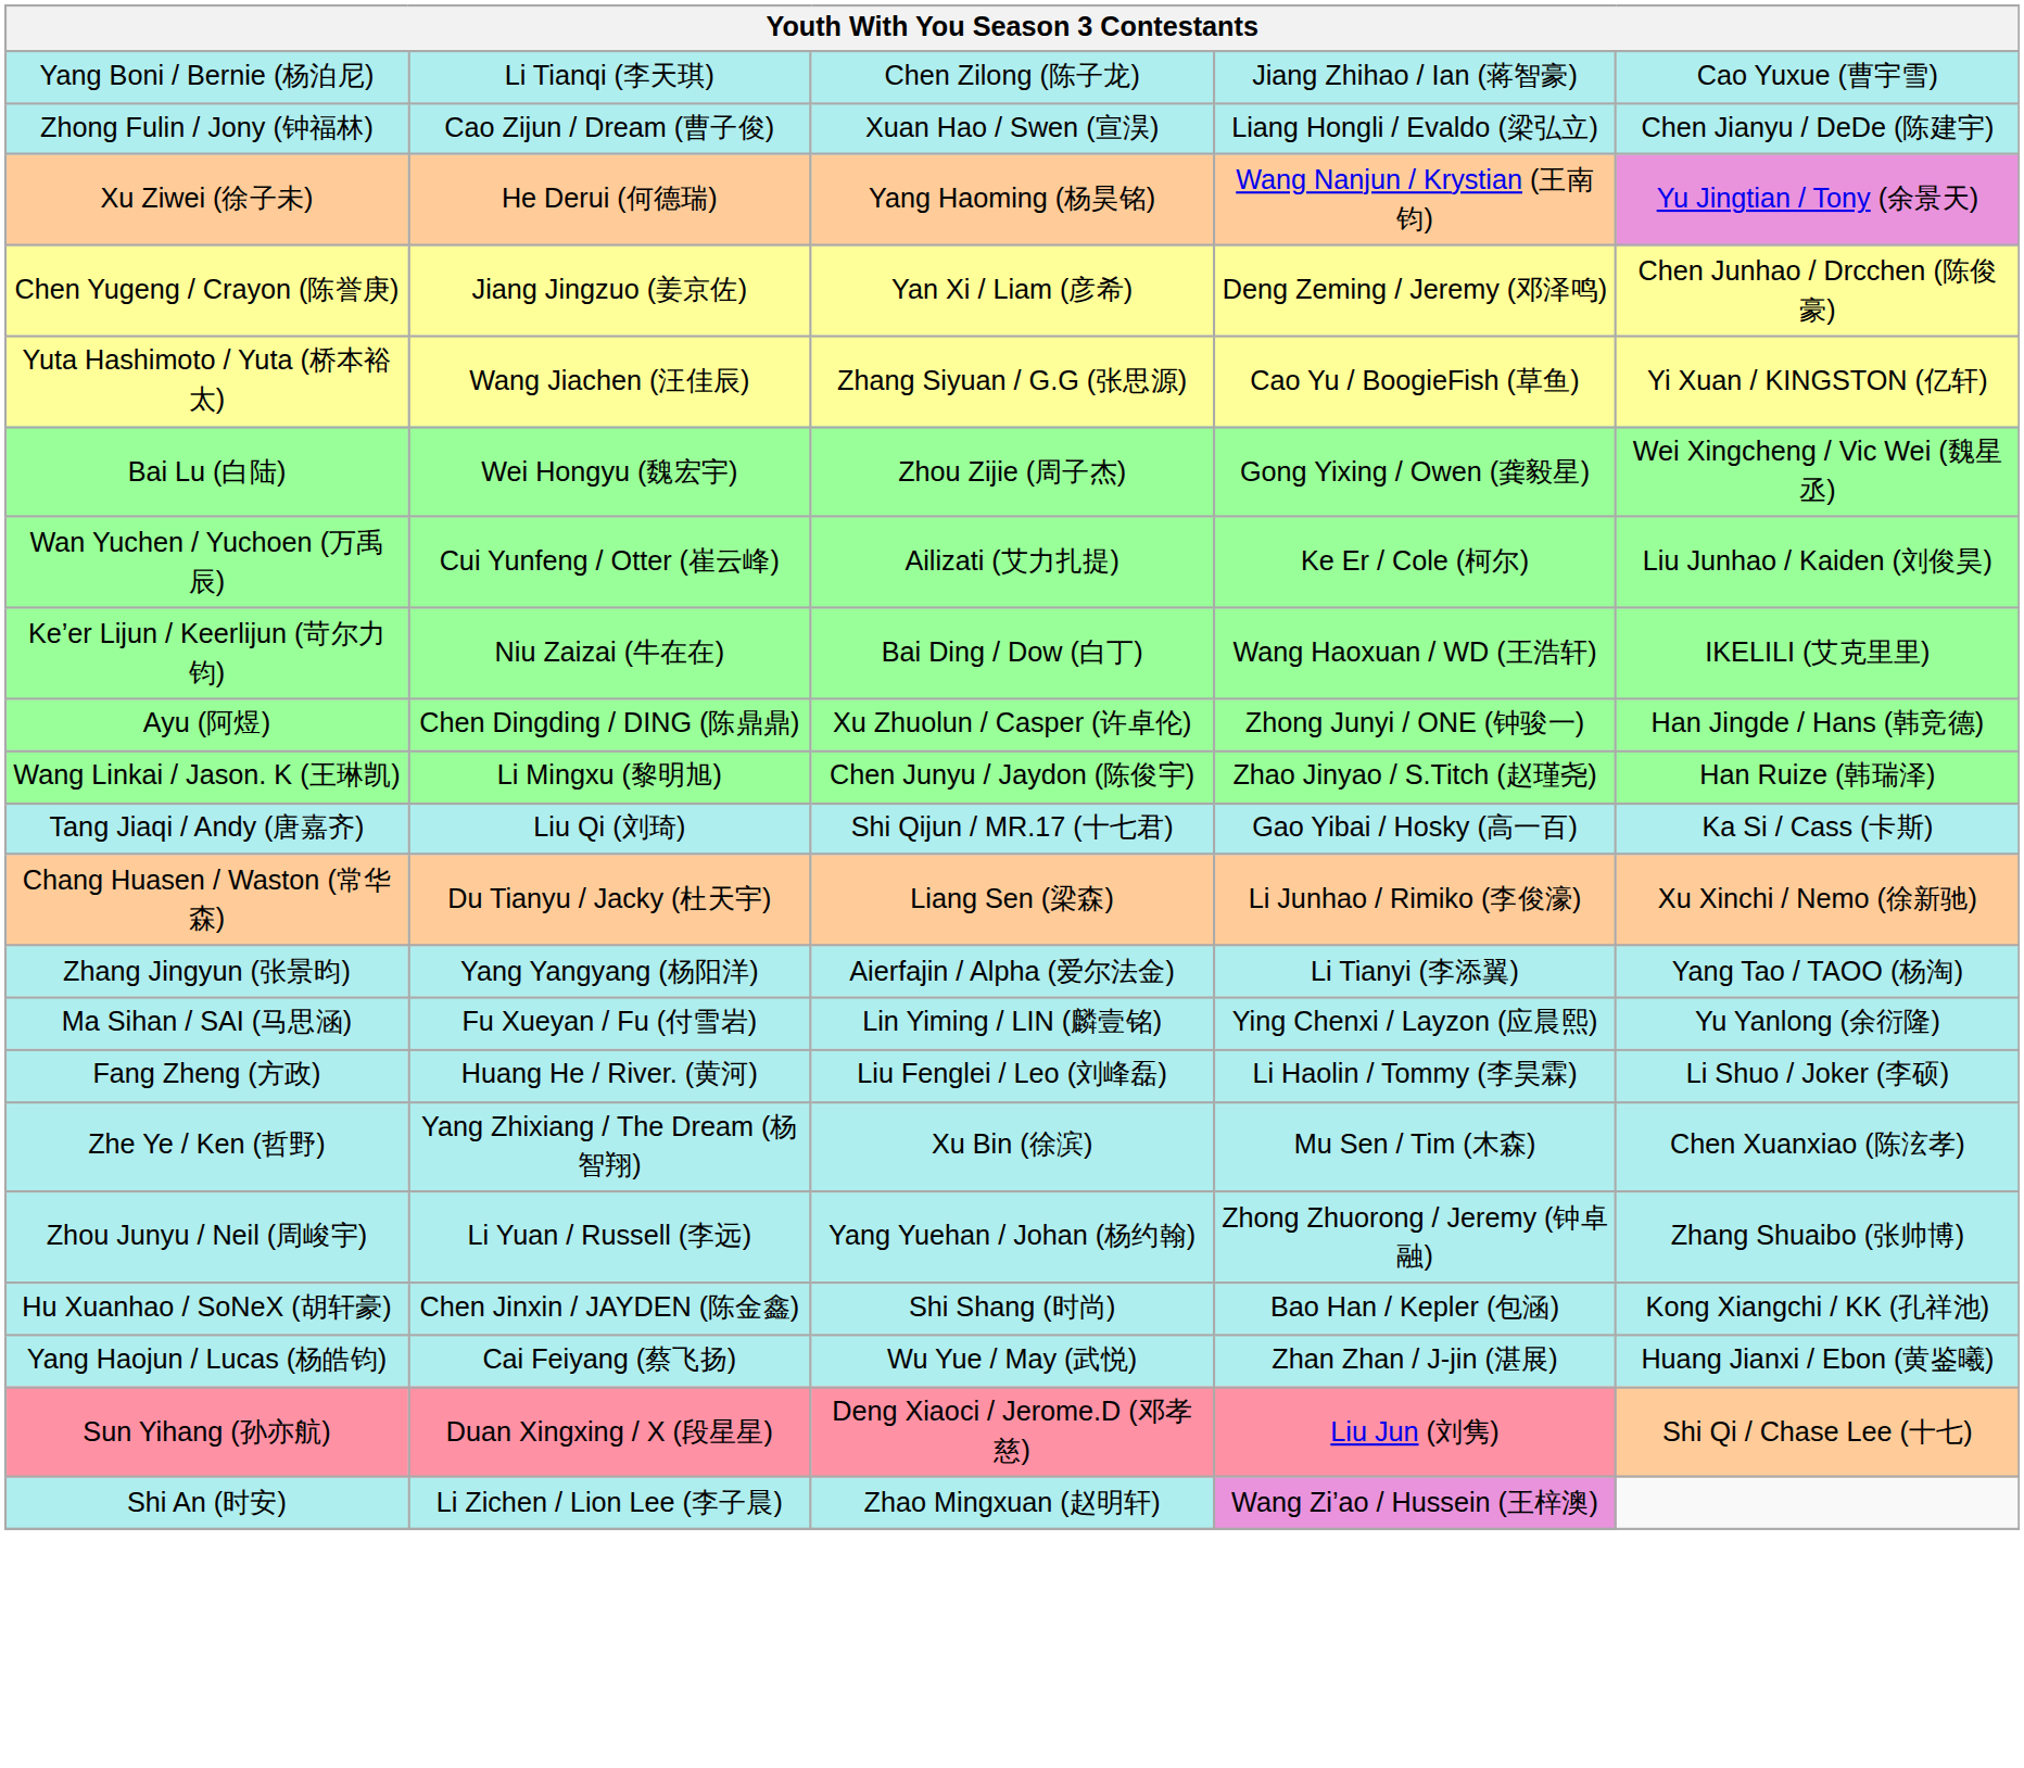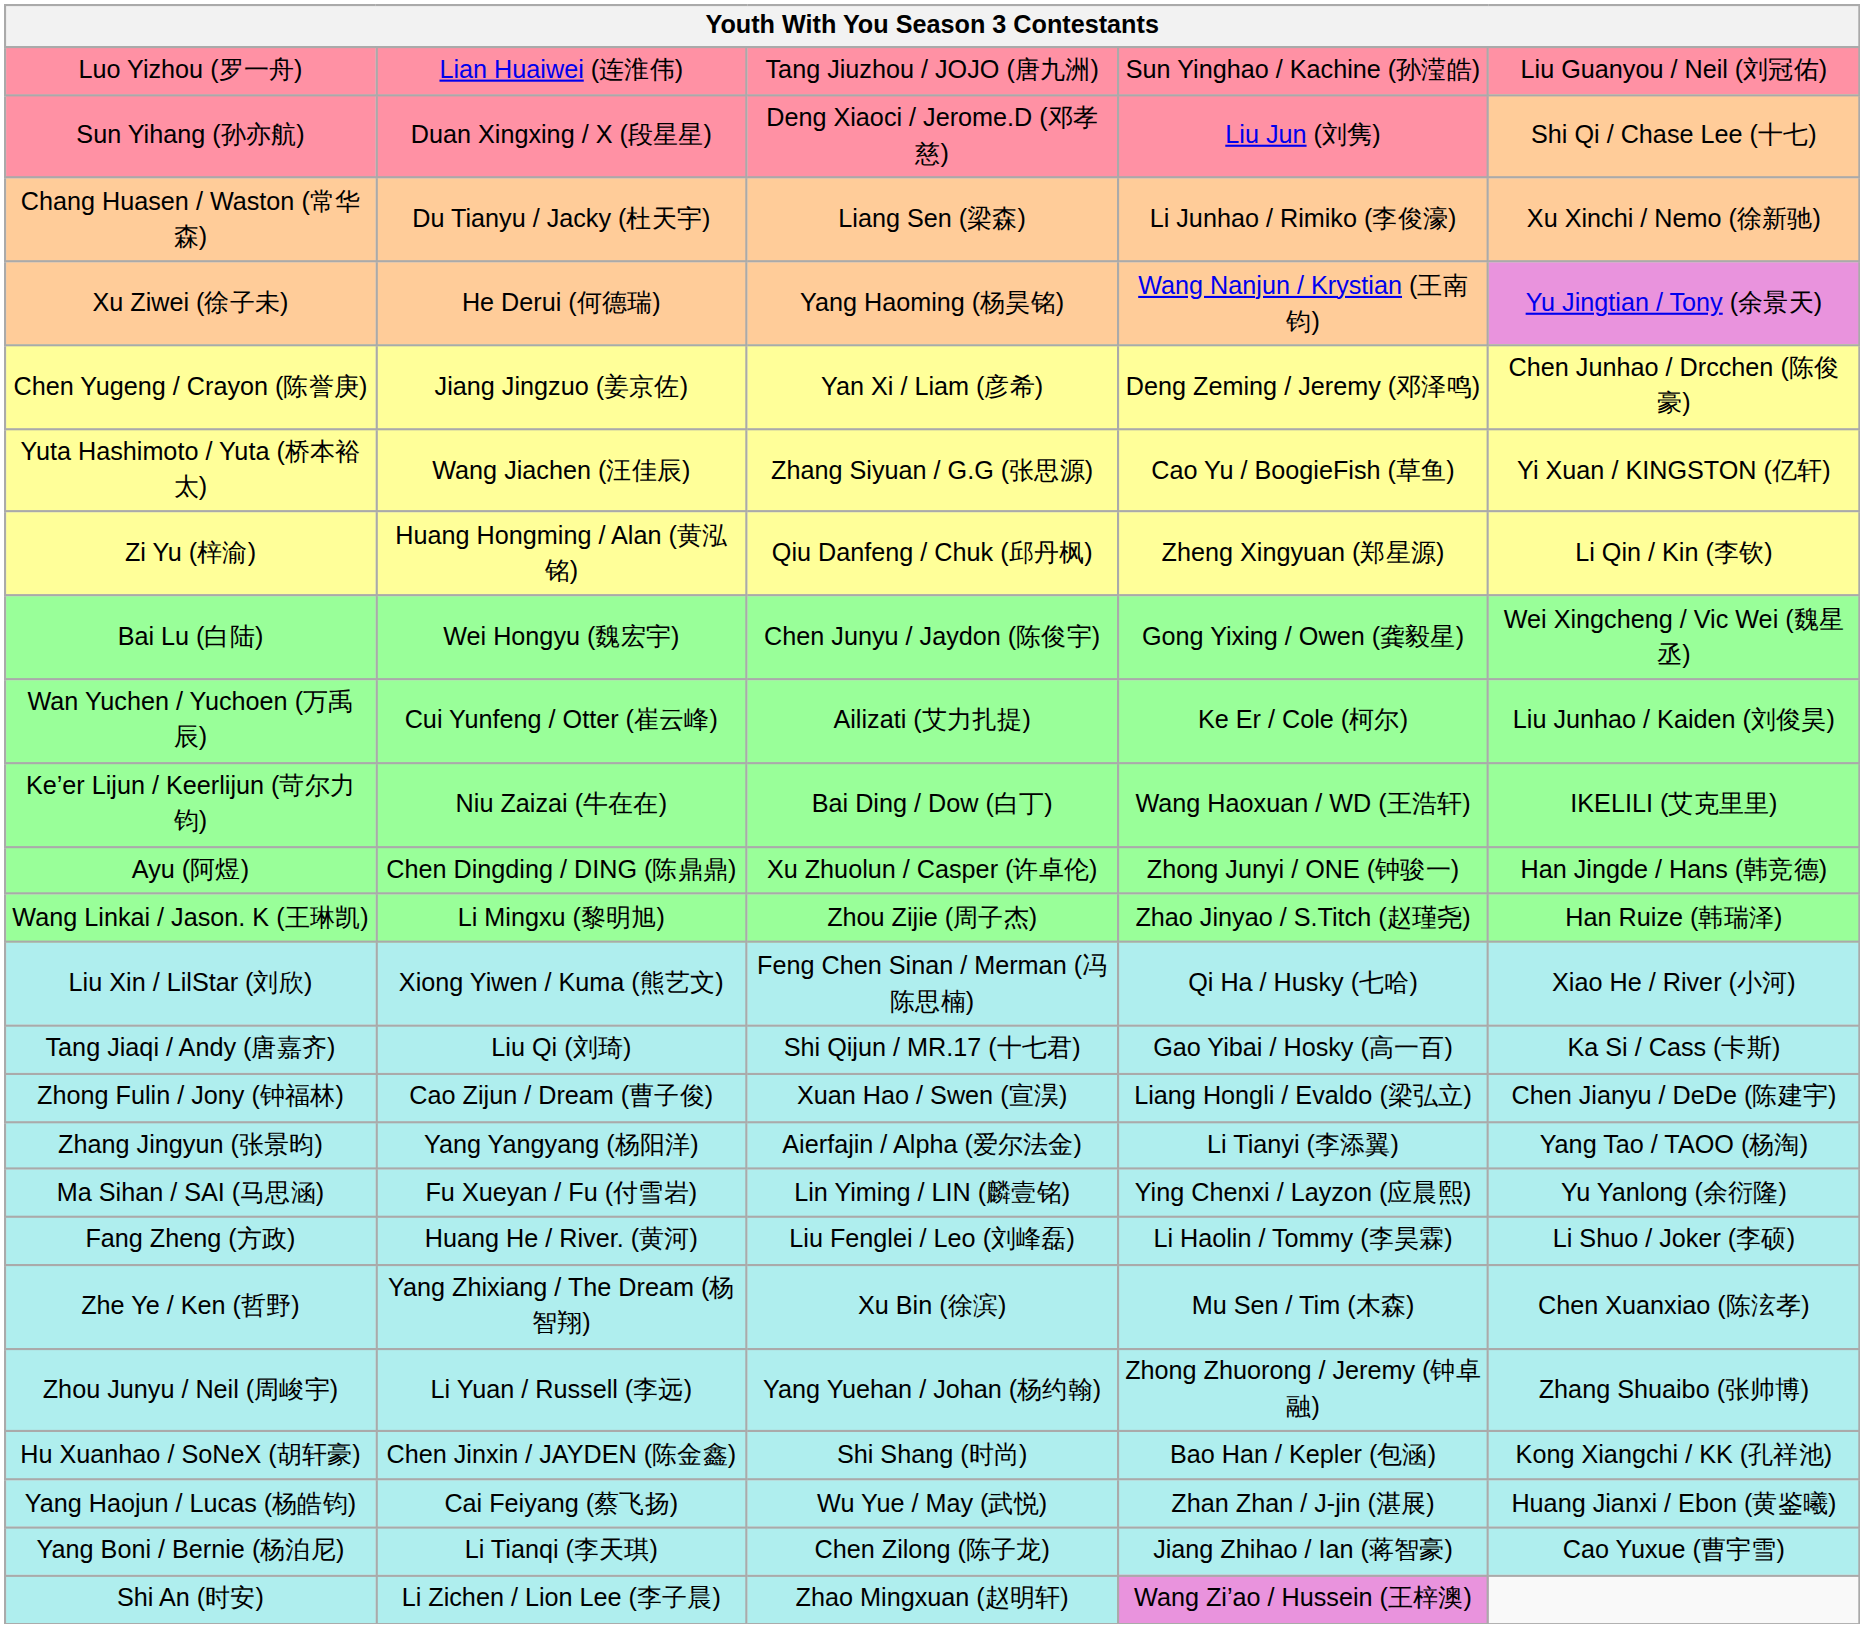+ row: Luo Yizhou (罗一舟) | Lian Huaiwei (连淮伟) | Tang Jiuzhou / JOJO (唐九洲) | Sun Yinghao / Kachine (孙滢皓) | Liu Guanyou / Neil (刘冠佑)
rows swapped: Sun Yihang (孙亦航) <-> Yang Boni / Bernie (杨泊尼)
rows swapped: Chang Huasen / Waston (常华森) <-> Zhong Fulin / Jony (钟福林)
+ row: Zi Yu (梓渝) | Huang Hongming / Alan (黄泓铭) | Qiu Danfeng / Chuk (邱丹枫) | Zheng Xingyuan (郑星源) | Li Qin / Kin (李钦)
Bai Lu (白陆) | column 3: Zhou Zijie (周子杰) -> Chen Junyu / Jaydon (陈俊宇)
Wang Linkai / Jason. K (王琳凯) | column 3: Chen Junyu / Jaydon (陈俊宇) -> Zhou Zijie (周子杰)
+ row: Liu Xin / LilStar (刘欣) | Xiong Yiwen / Kuma (熊艺文) | Feng Chen Sinan / Merman (冯陈思楠) | Qi Ha / Husky (七哈) | Xiao He / River (小河)
